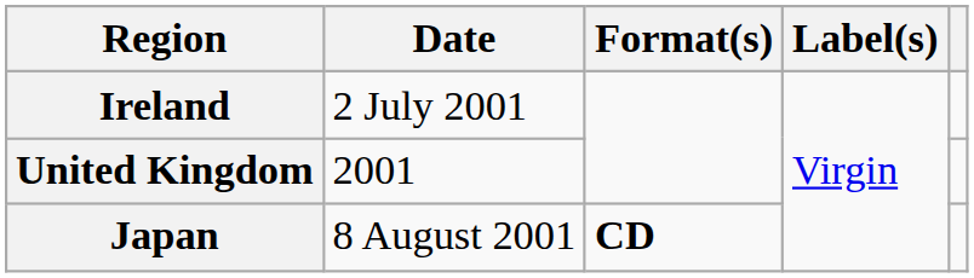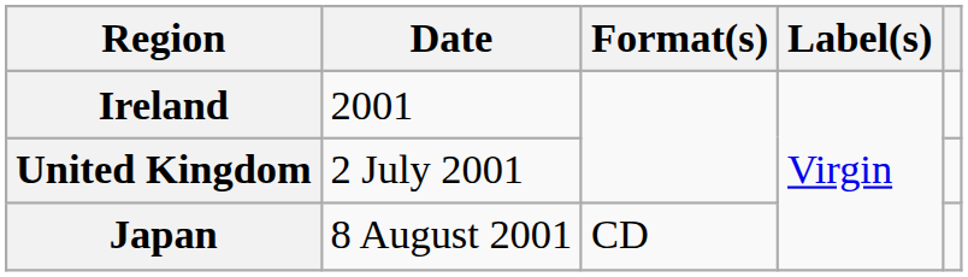Ireland | Date: 2 July 2001 -> 2001
United Kingdom | Date: 2001 -> 2 July 2001
Japan | Format(s): bold -> normal
